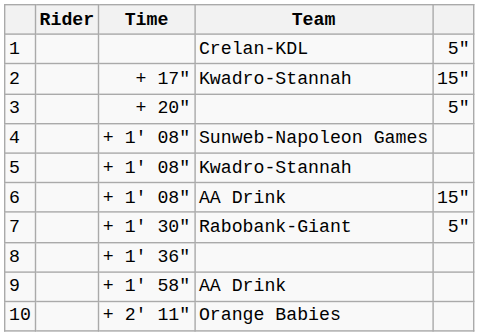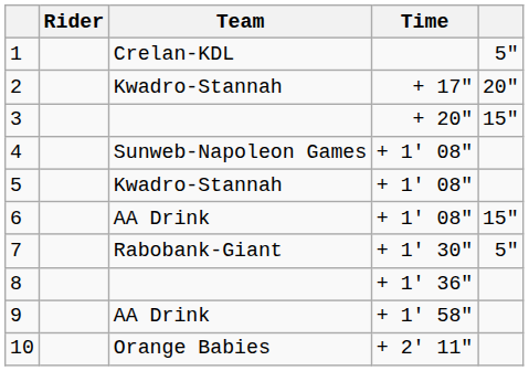columns swapped: Team <-> Time
2 | column 5: 15" -> 20"
3 | column 5: 5" -> 15"
